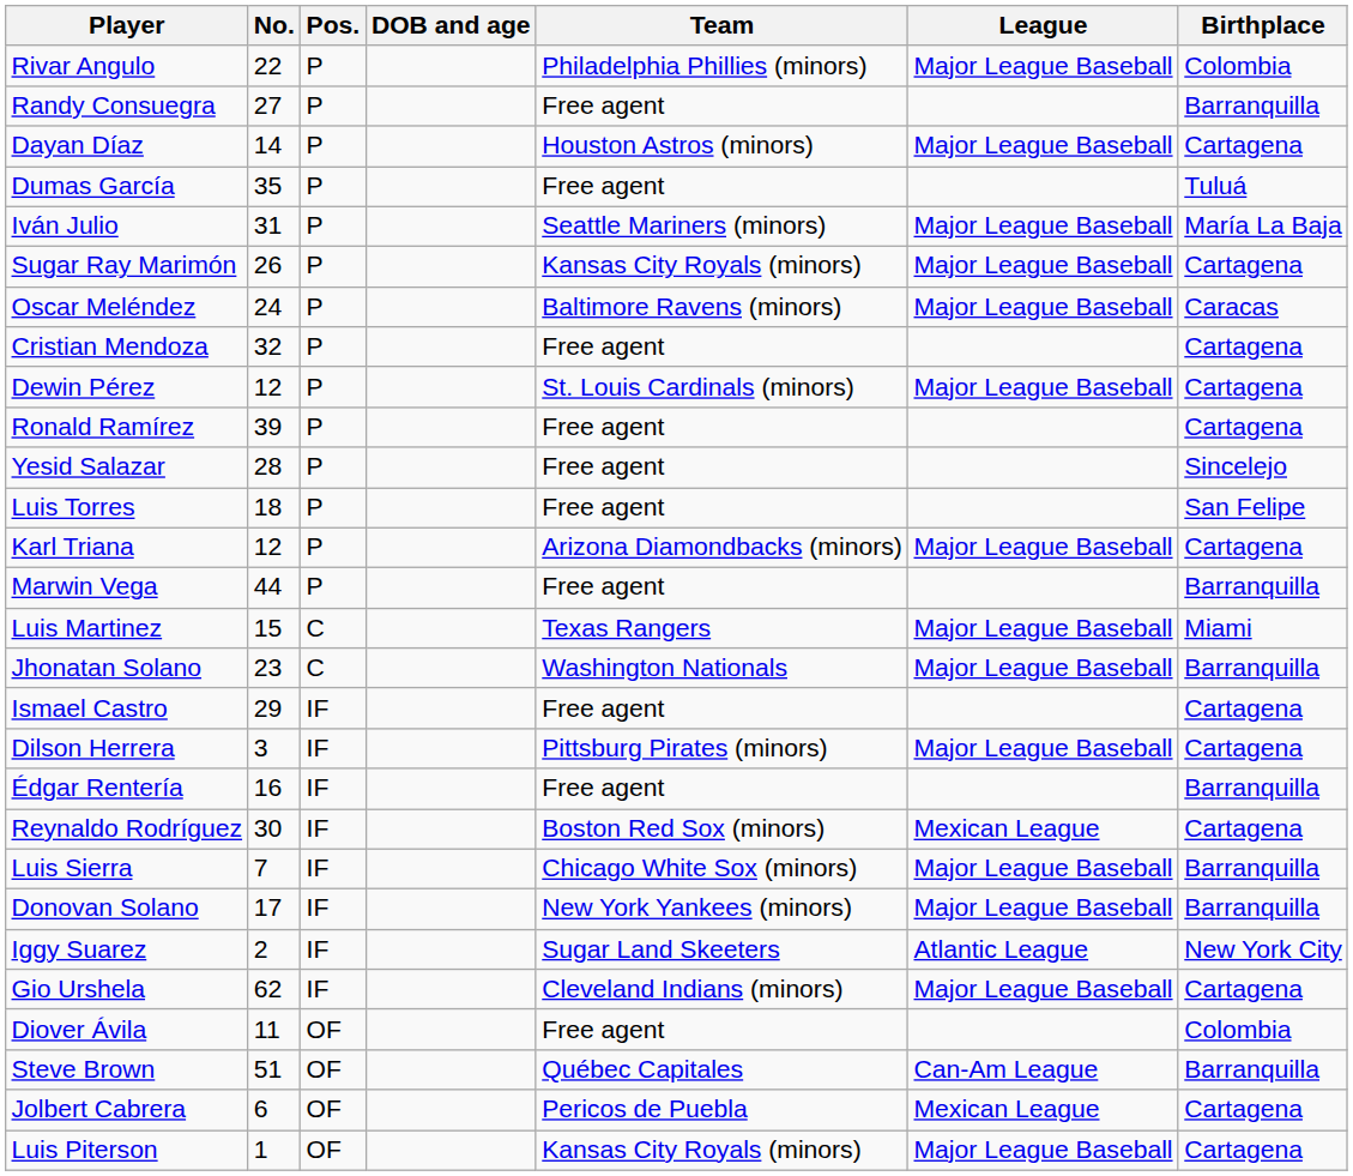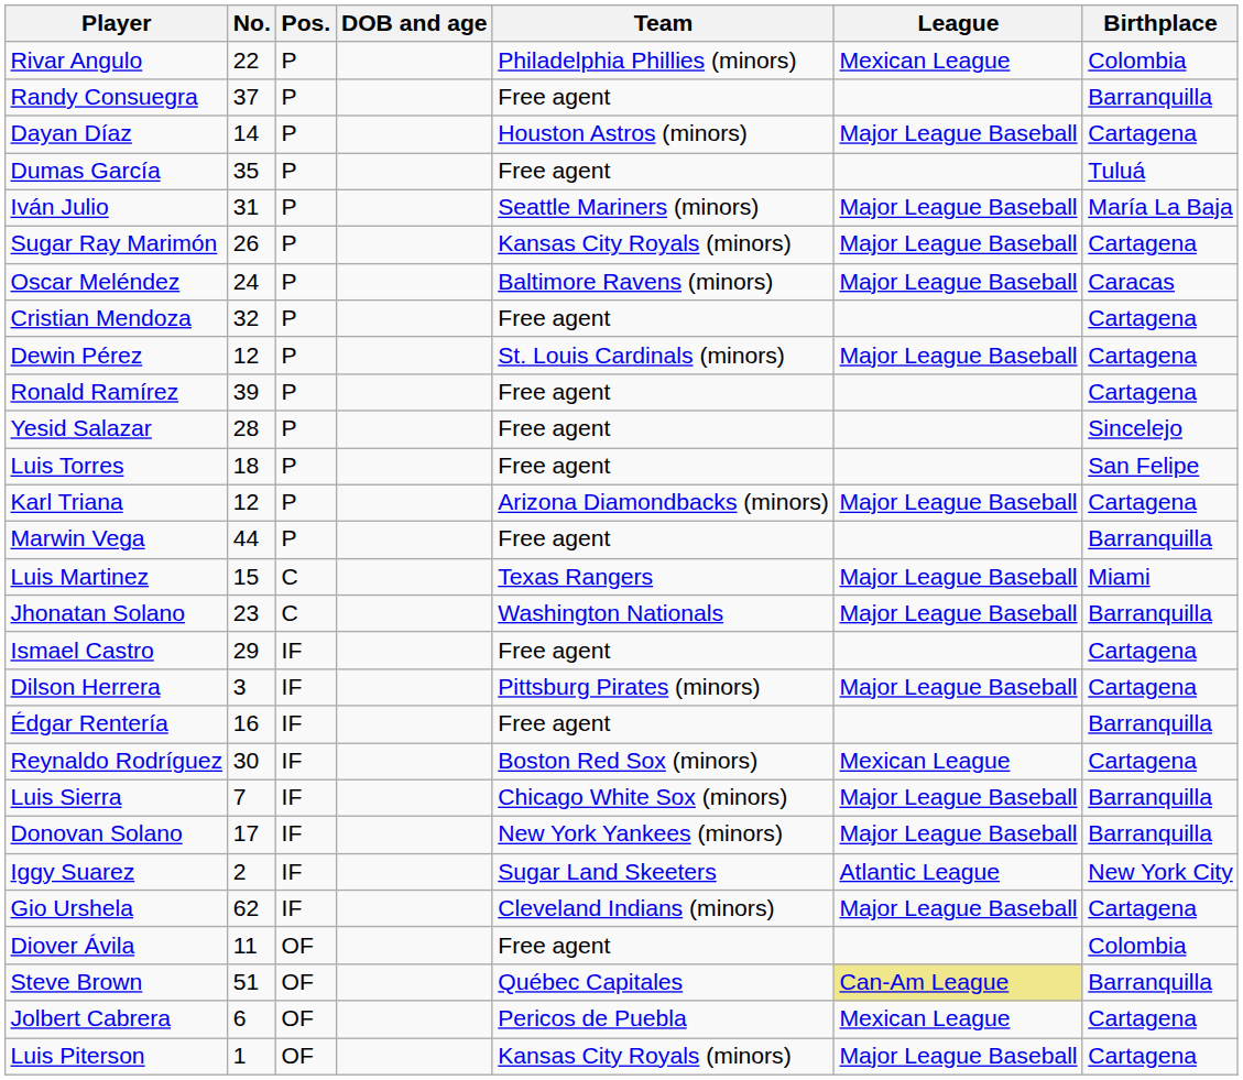Rivar Angulo | League: Major League Baseball -> Mexican League
Randy Consuegra | No.: 27 -> 37
Steve Brown | League: no background -> khaki background
